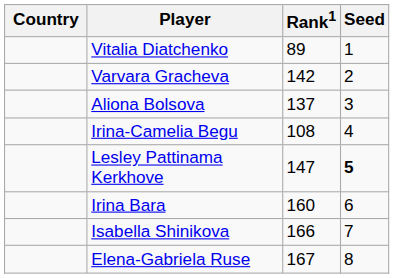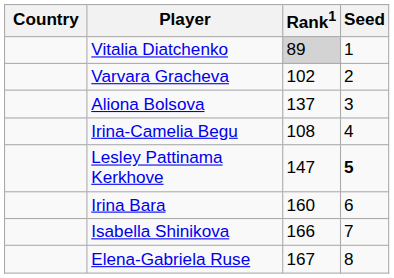Vitalia Diatchenko | Rank1: no background -> lightgrey background
Varvara Gracheva | Rank1: 142 -> 102
